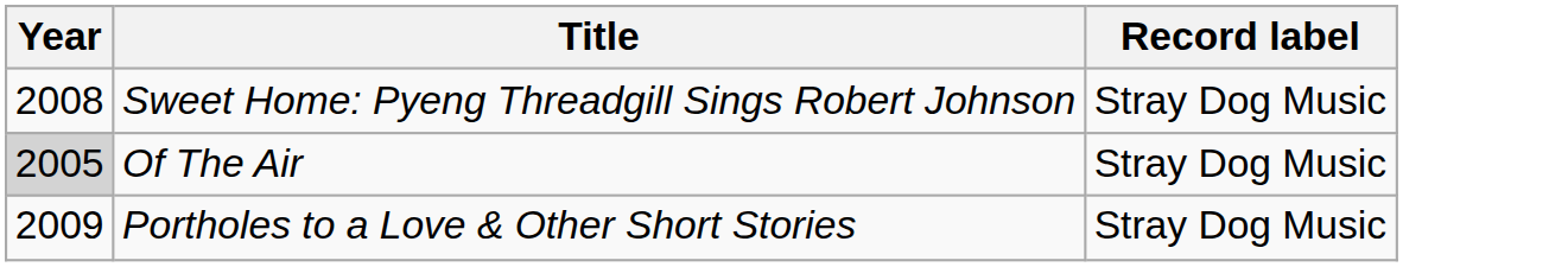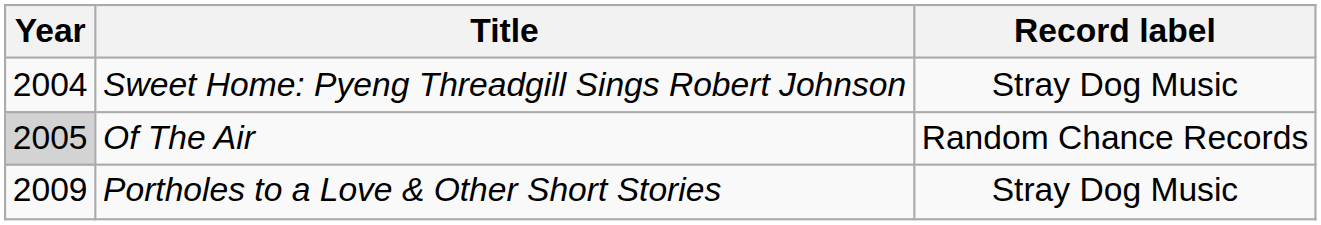Sweet Home: Pyeng Threadgill Sings Robert Johnson | Year: 2008 -> 2004
Of The Air | Record label: Stray Dog Music -> Random Chance Records
